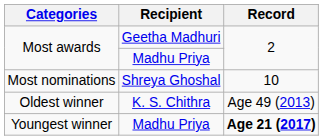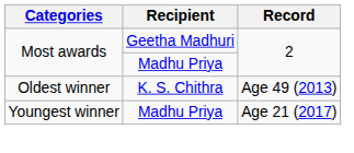- row: Most nominations | Shreya Ghoshal | 10
Youngest winner | Record: bold -> normal
